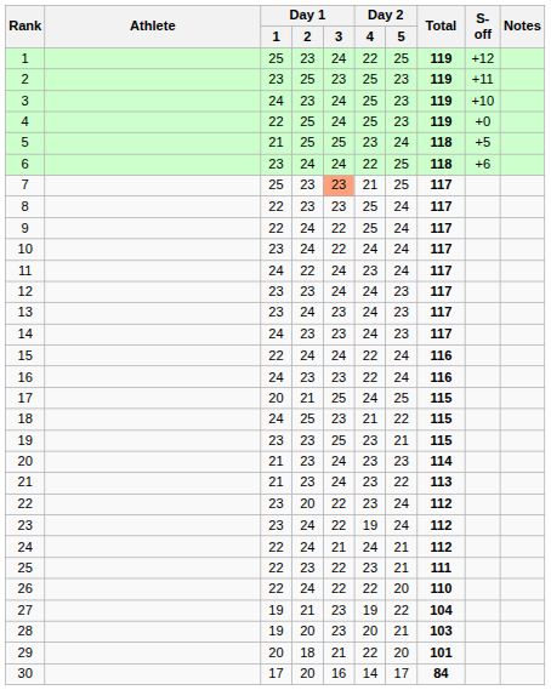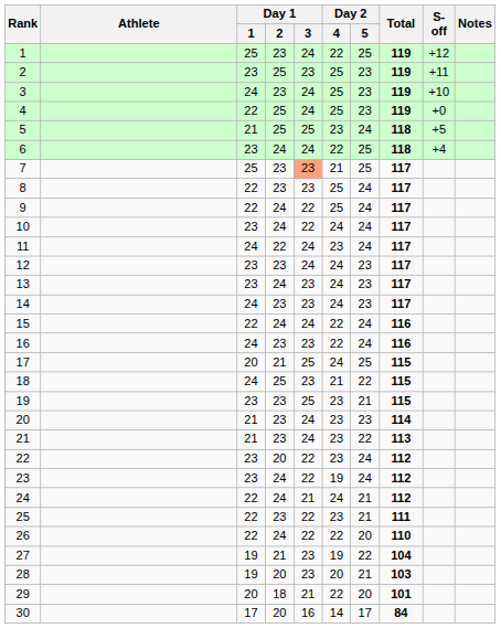6 | S-off: +6 -> +4
